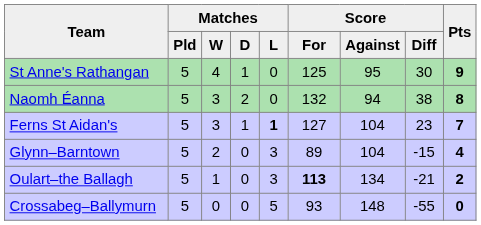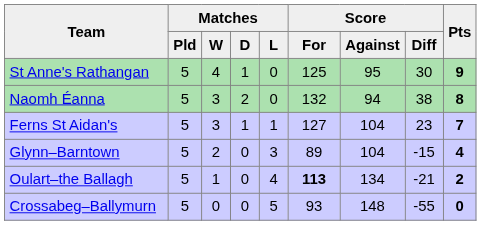Ferns St Aidan's | Matches / L: bold -> normal
Oulart–the Ballagh | Matches / L: 3 -> 4
